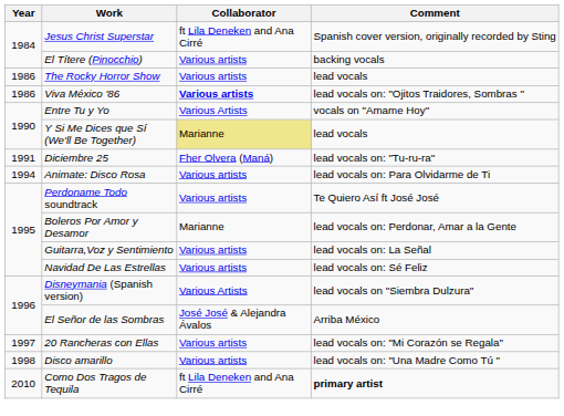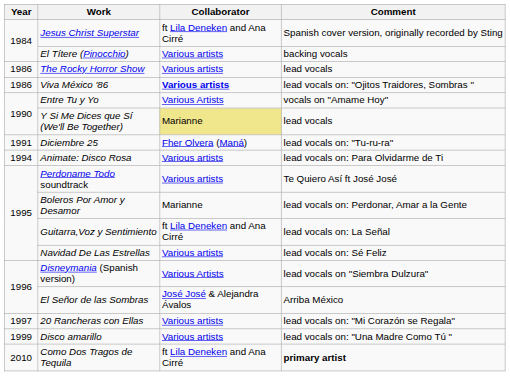Guitarra,Voz y Sentimiento | Collaborator: Various artists -> ft Lila Deneken and Ana Cirré
Disco amarillo | Year: 1998 -> 1999
